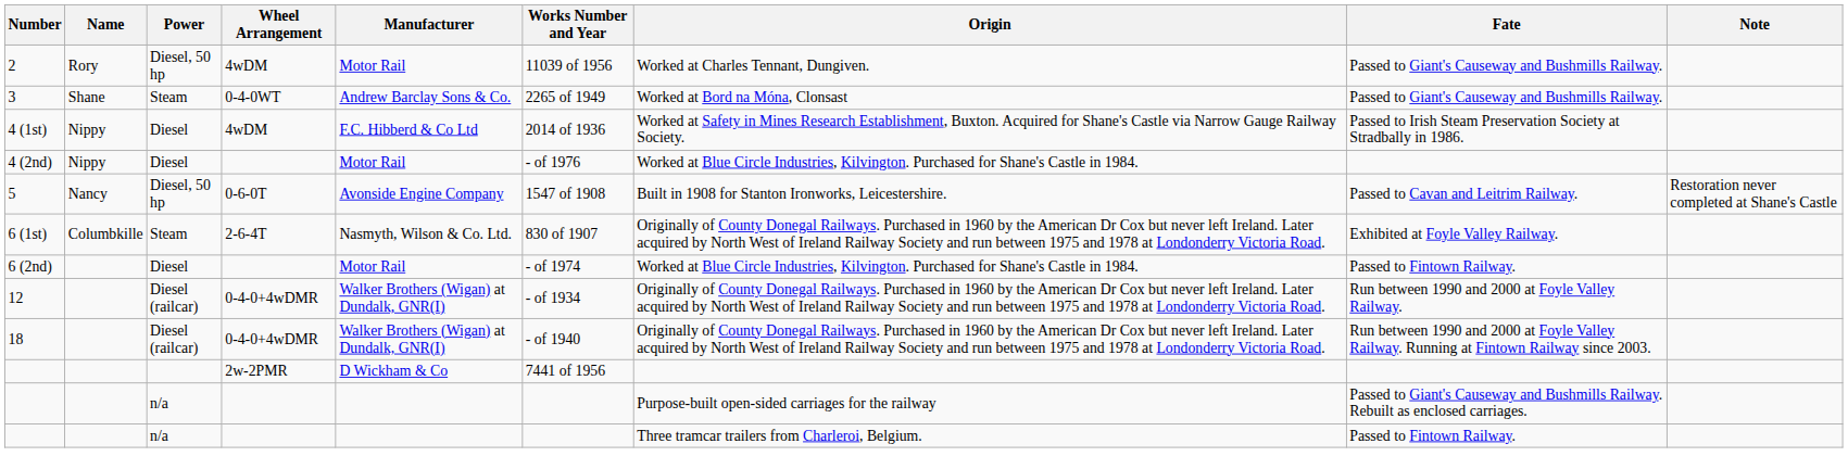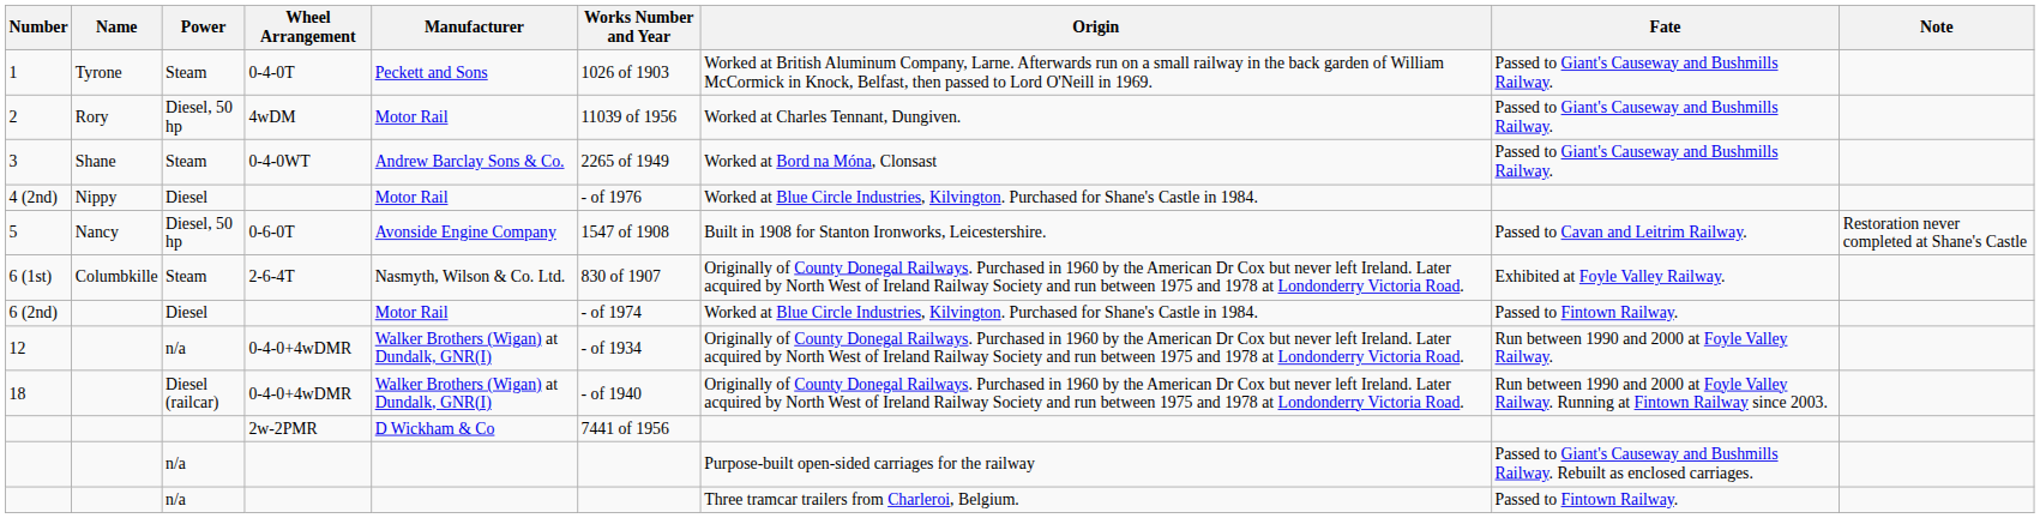+ row: 1 | Tyrone | Steam | 0-4-0T | Peckett and Sons | 1026 of 1903 | Worked at British Aluminum Company, Larne. Afterwards run on a small railway in the back garden of William McCormick in Knock, Belfast, then passed to Lord O'Neill in 1969. | Passed to Giant's Causeway and Bushmills Railway.
- row: 4 (1st) | Nippy | Diesel | 4wDM | F.C. Hibberd & Co Ltd | 2014 of 1936 | Worked at Safety in Mines Research Establishment, Buxton. Acquired for Shane's Castle via Narrow Gauge Railway Society. | Passed to Irish Steam Preservation Society at Stradbally in 1986.
12 | Power: Diesel (railcar) -> n/a
